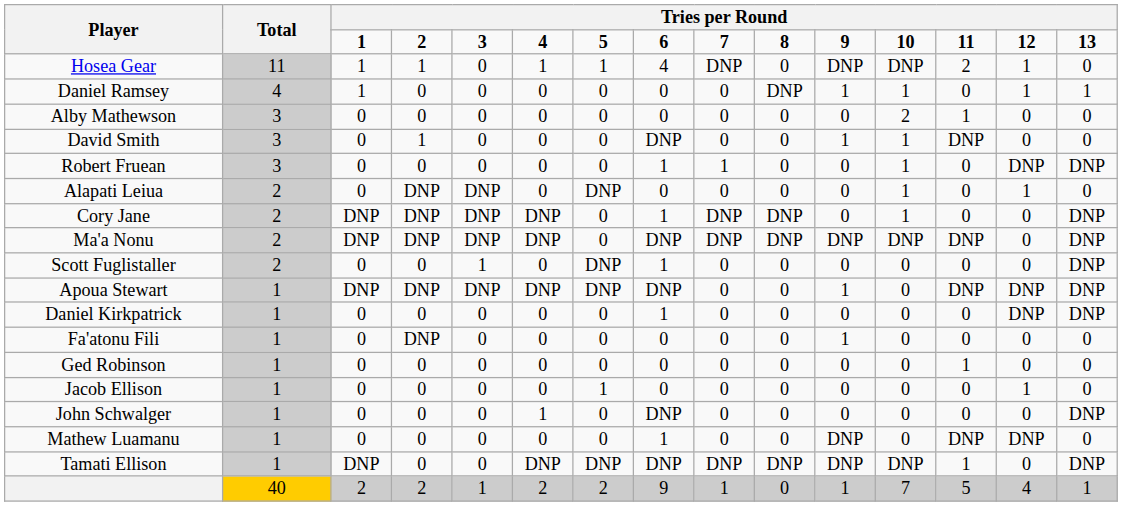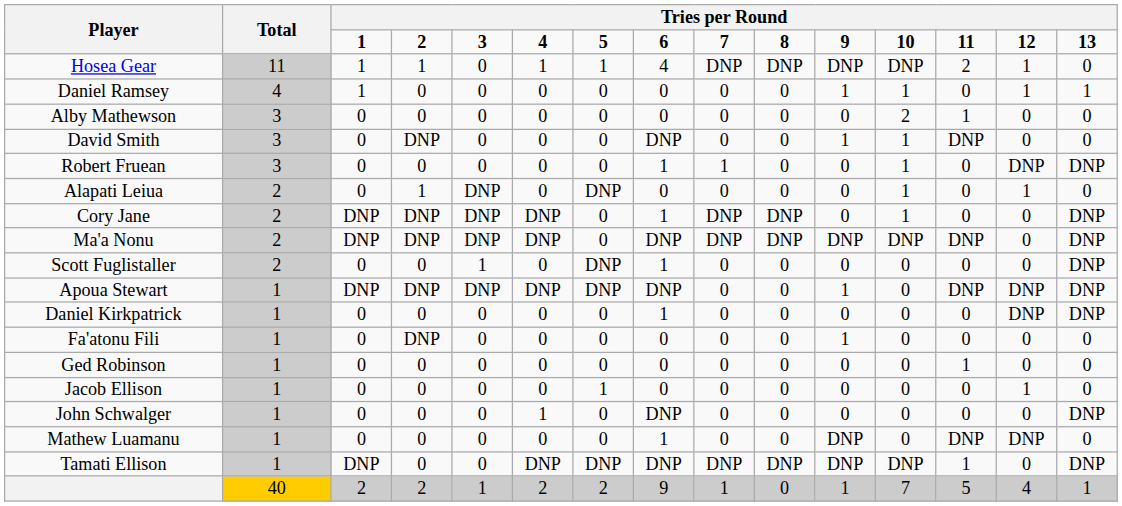Hosea Gear | column 10: 0 -> DNP
Daniel Ramsey | column 10: DNP -> 0
David Smith | column 4: 1 -> DNP
Alapati Leiua | column 4: DNP -> 1
